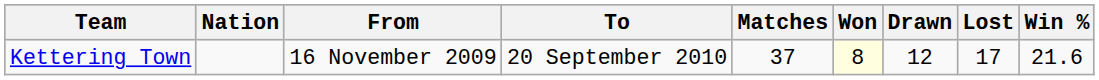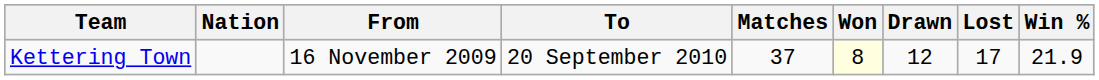Kettering Town | Win %: 21.6 -> 21.9
